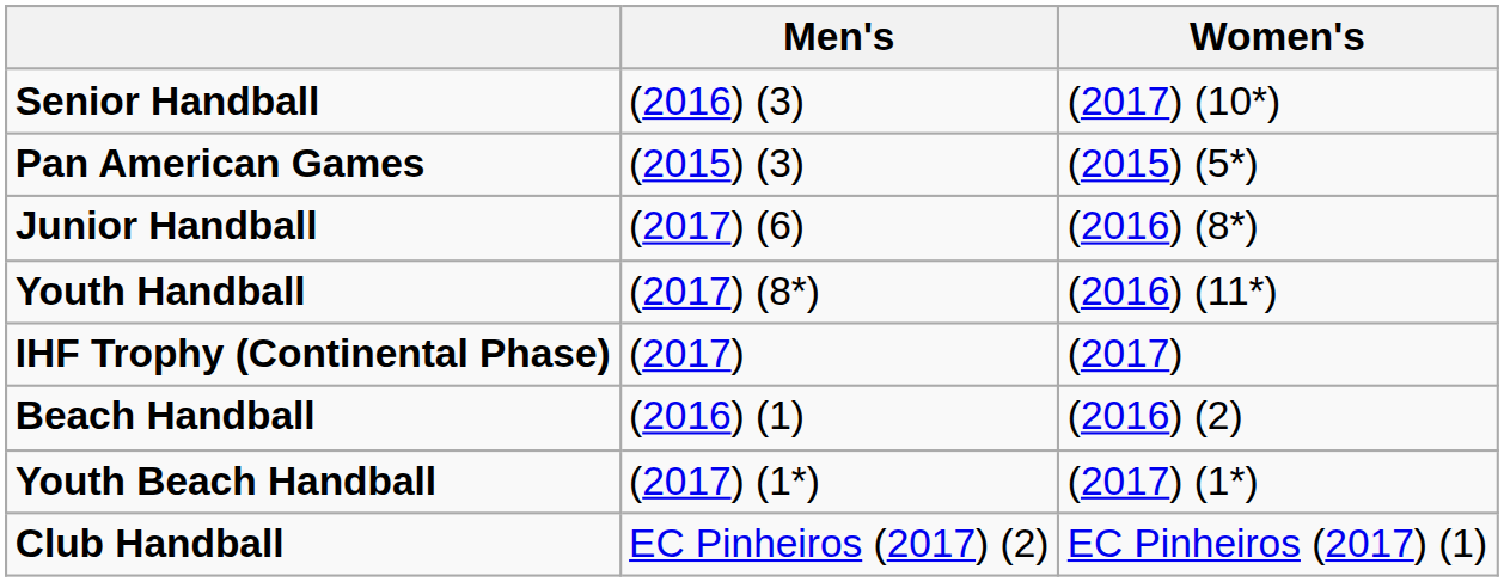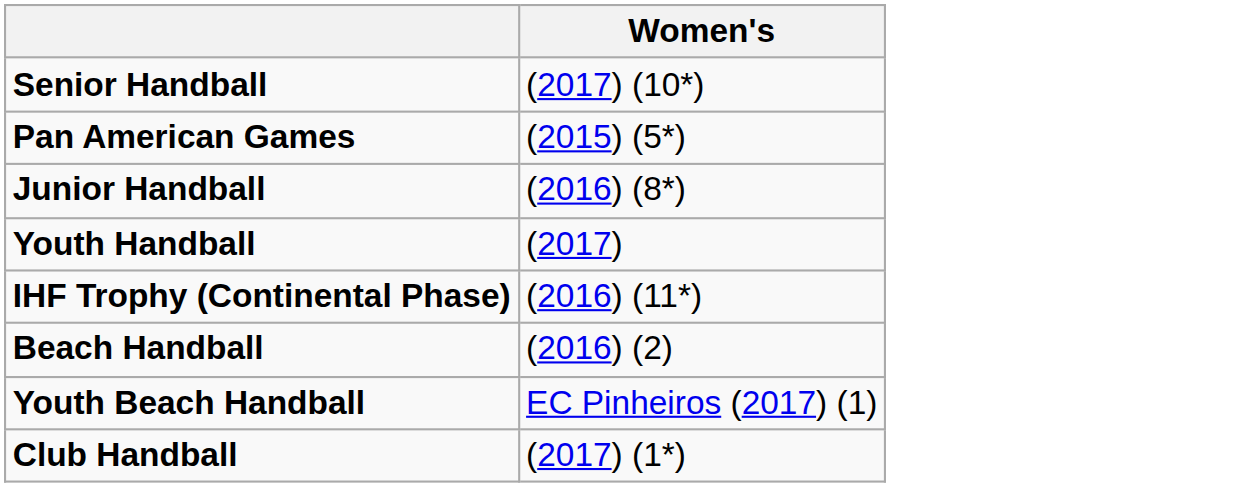- column: Men's | (2016) (3) | (2015) (3) | (2017) (6) | (2017) (8*) | (2017) | (2016) (1) | (2017) (1*) | EC Pinheiros (2017) (2)
Youth Handball | Women's: (2016) (11*) -> (2017)
IHF Trophy (Continental Phase) | Women's: (2017) -> (2016) (11*)
Youth Beach Handball | Women's: (2017) (1*) -> EC Pinheiros (2017) (1)
Club Handball | Women's: EC Pinheiros (2017) (1) -> (2017) (1*)
